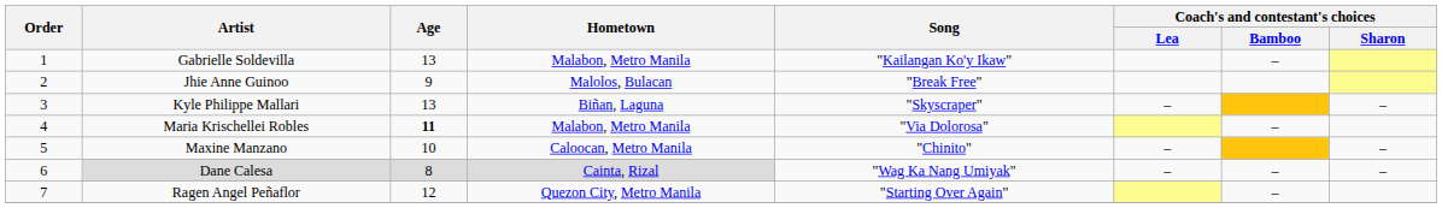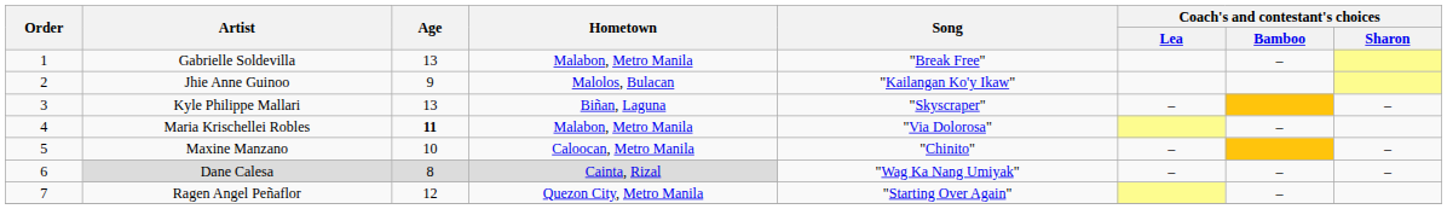Gabrielle Soldevilla | Song: "Kailangan Ko'y Ikaw" -> "Break Free"
Jhie Anne Guinoo | Song: "Break Free" -> "Kailangan Ko'y Ikaw"
